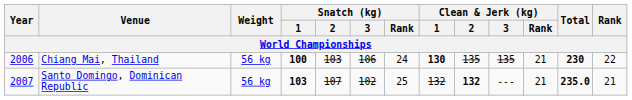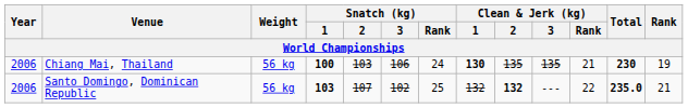Chiang Mai, Thailand | Rank: 22 -> 19
Santo Domingo, Dominican Republic | Year: 2007 -> 2006
Santo Domingo, Dominican Republic | Clean & Jerk (kg) / Rank: 21 -> 22
